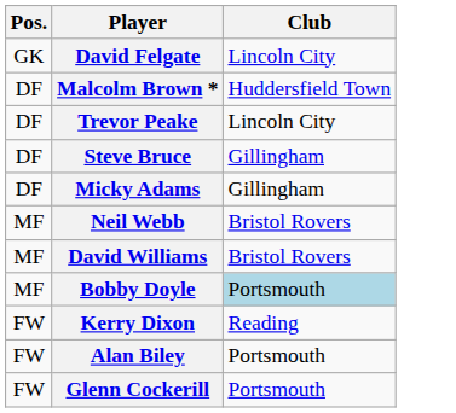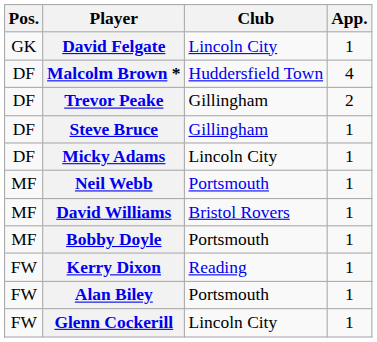+ column: App. | 1 | 4 | 2 | 1 | 1 | 1 | 1 | 1 | 1 | 1 | 1
Trevor Peake | Club: Lincoln City -> Gillingham
Micky Adams | Club: Gillingham -> Lincoln City
Neil Webb | Club: Bristol Rovers -> Portsmouth
Bobby Doyle | Club: lightblue background -> no background
Glenn Cockerill | Club: Portsmouth -> Lincoln City
